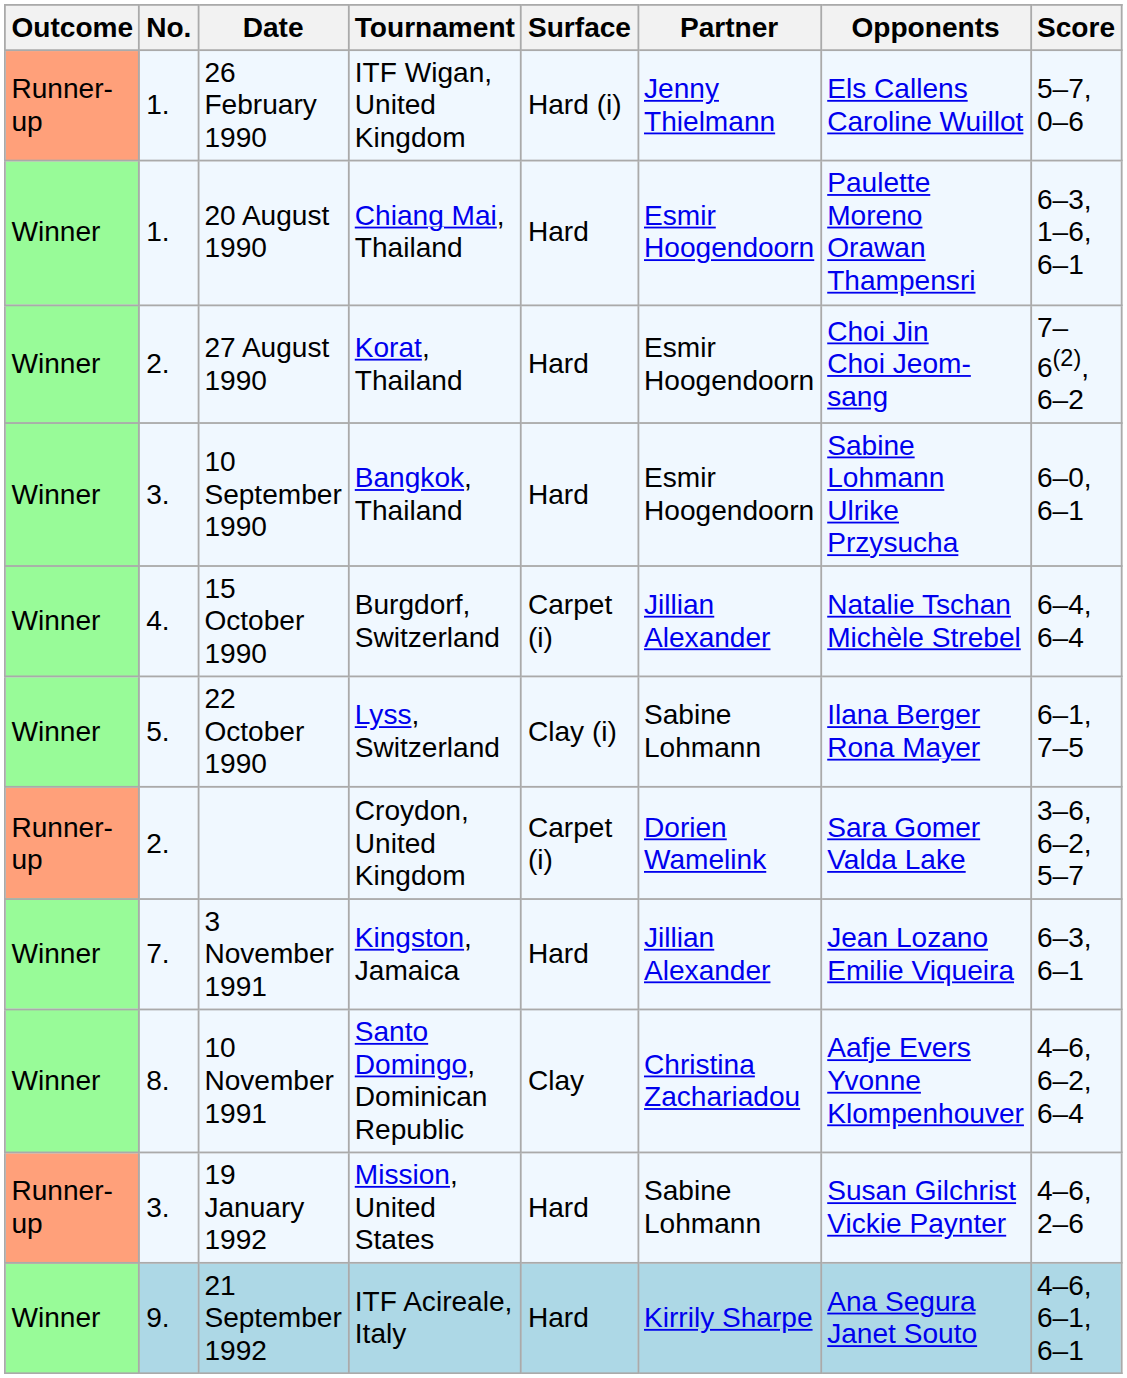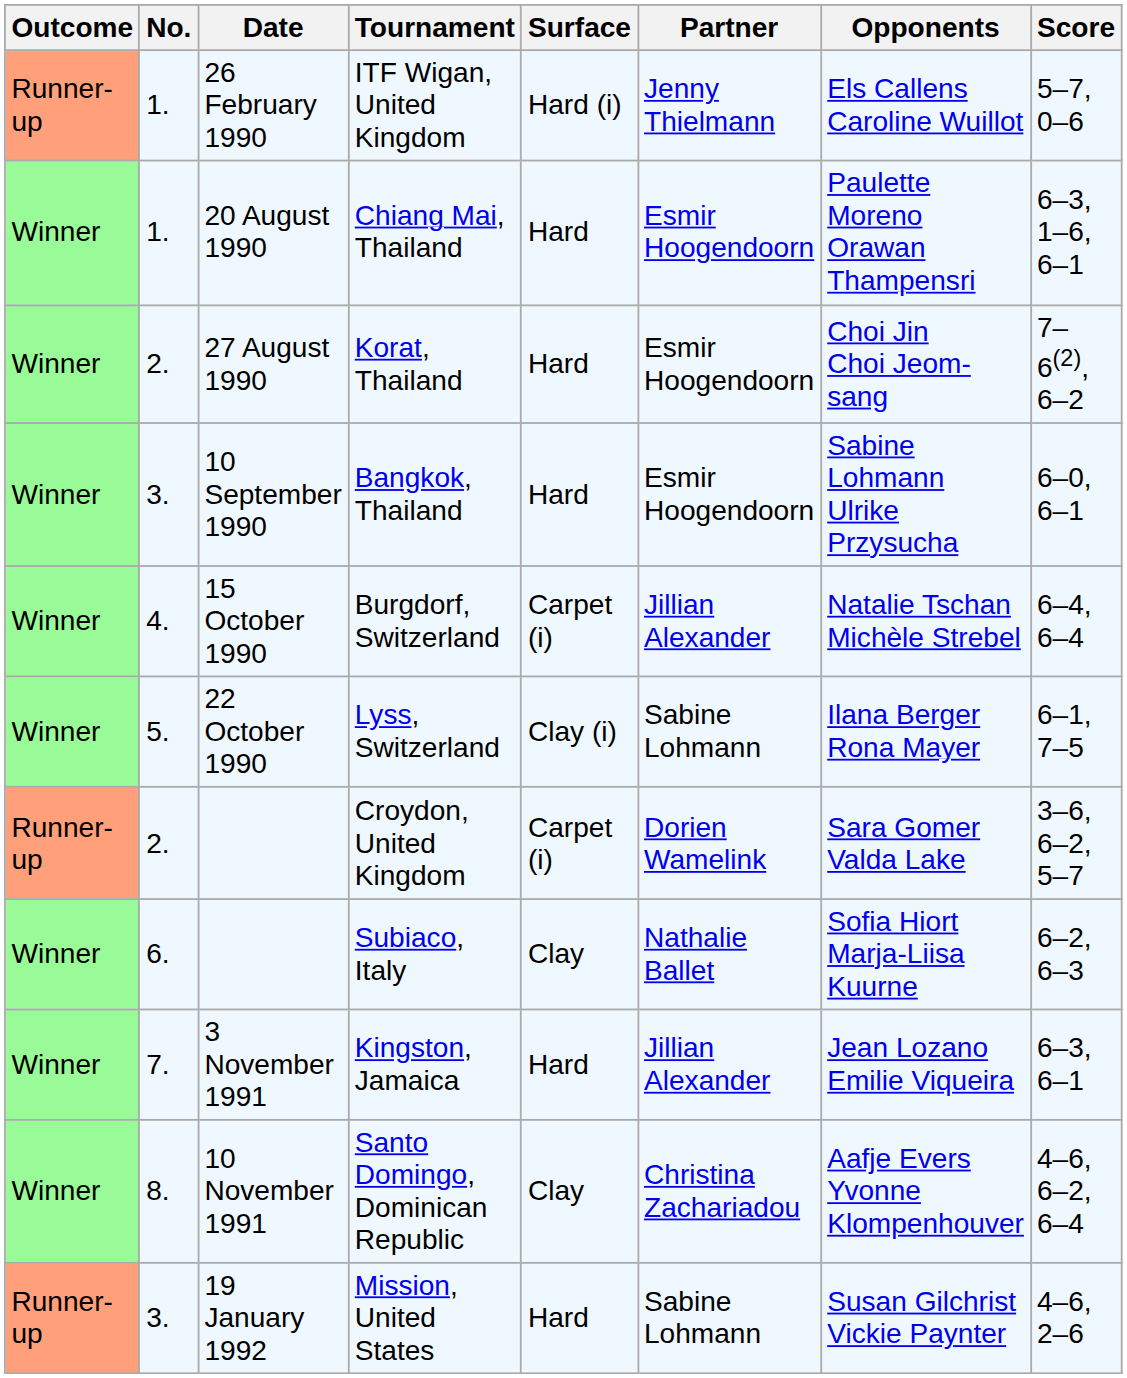+ row: Winner | 6. | Subiaco, Italy | Clay | Nathalie Ballet | Sofia Hiort Marja-Liisa Kuurne | 6–2, 6–3
- row: Winner | 9. | 21 September 1992 | ITF Acireale, Italy | Hard | Kirrily Sharpe | Ana Segura Janet Souto | 4–6, 6–1, 6–1
